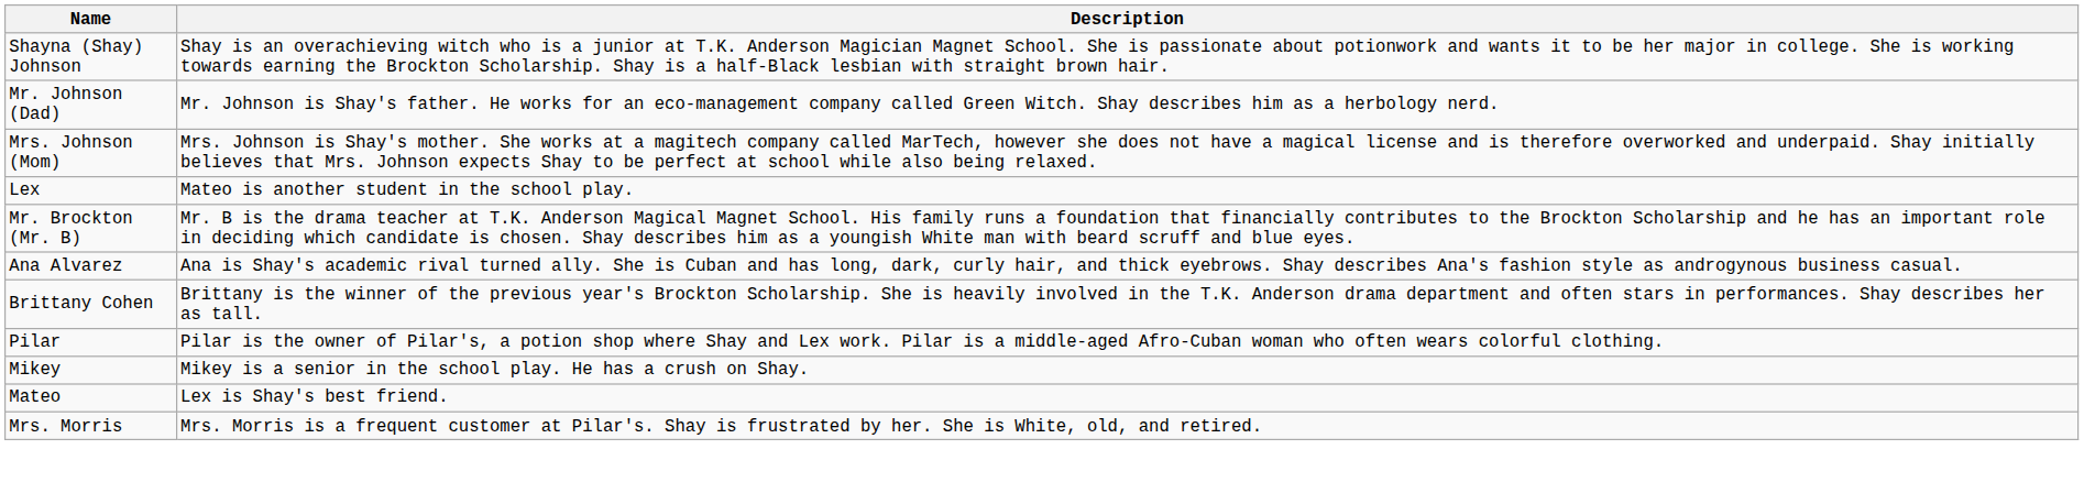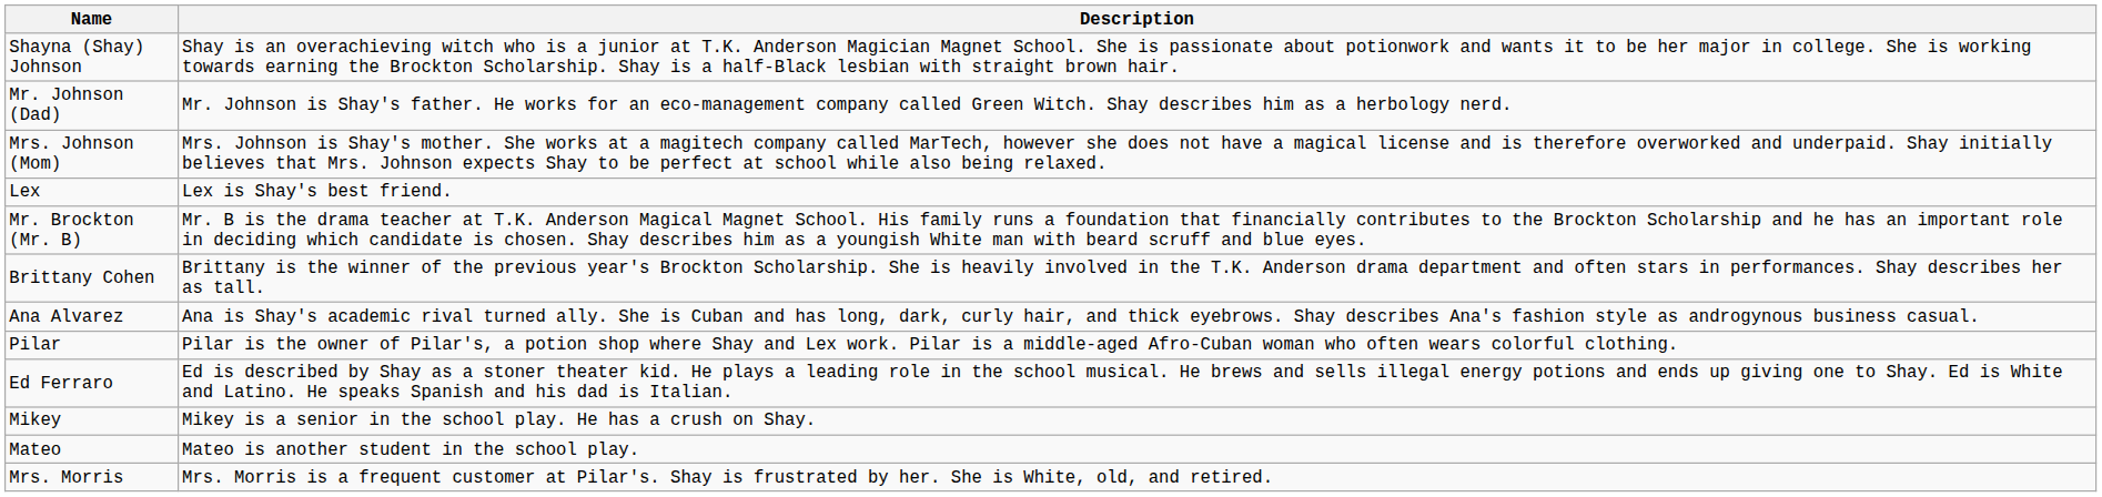Lex | Description: Mateo is another student in the school play. -> Lex is Shay's best friend.
rows swapped: Ana Alvarez <-> Brittany Cohen
+ row: Ed Ferraro | Ed is described by Shay as a stoner theater kid. He plays a leading role in the school musical. He brews and sells illegal energy potions and ends up giving one to Shay. Ed is White and Latino. He speaks Spanish and his dad is Italian.
Mateo | Description: Lex is Shay's best friend. -> Mateo is another student in the school play.
